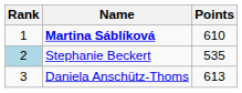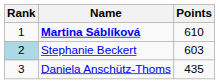Stephanie Beckert | Points: 535 -> 603
Daniela Anschütz-Thoms | Points: 613 -> 435
